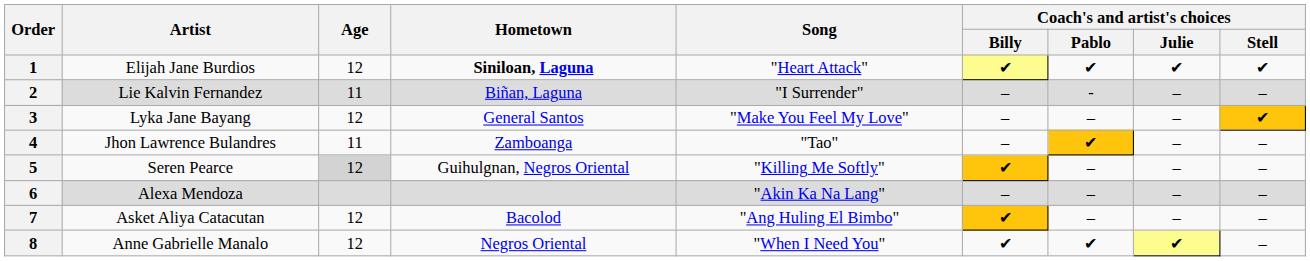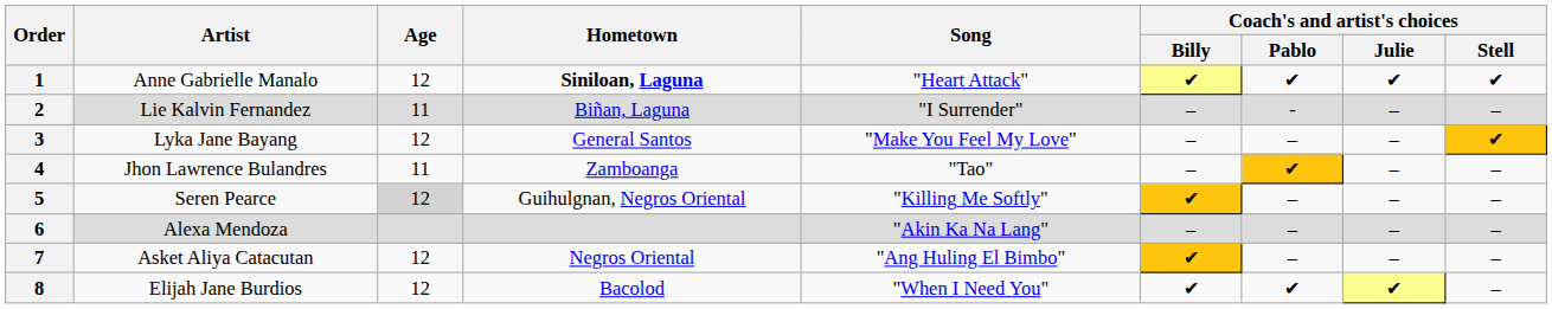1 | Artist: Elijah Jane Burdios -> Anne Gabrielle Manalo
7 | Hometown: Bacolod -> Negros Oriental
8 | Artist: Anne Gabrielle Manalo -> Elijah Jane Burdios
8 | Hometown: Negros Oriental -> Bacolod
